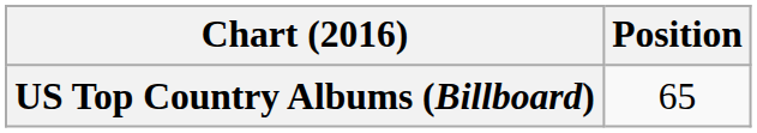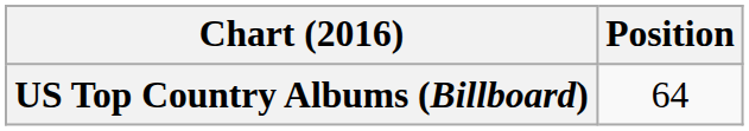US Top Country Albums (Billboard) | Position: 65 -> 64
